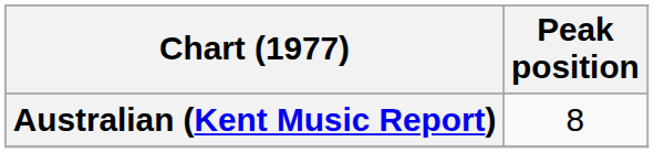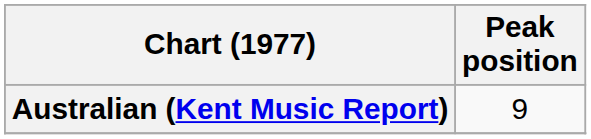Australian (Kent Music Report) | Peak position: 8 -> 9
